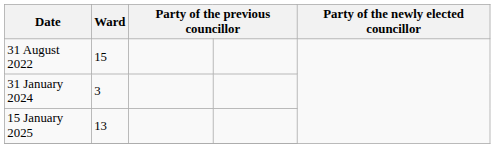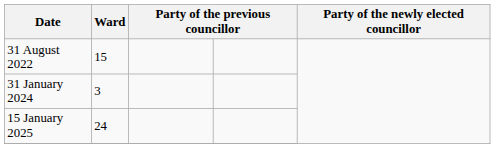15 January 2025 | Ward: 13 -> 24
